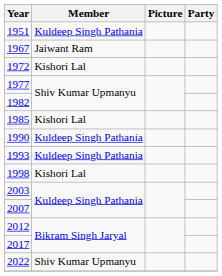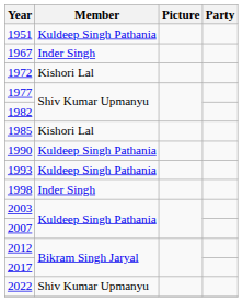1967 | Member: Jaiwant Ram -> Inder Singh
1998 | Member: Kishori Lal -> Inder Singh
